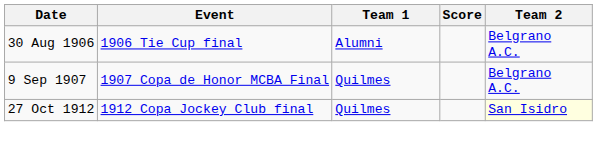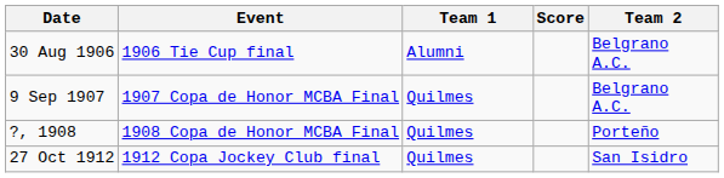+ row: ?, 1908 | 1908 Copa de Honor MCBA Final | Quilmes | Porteño
27 Oct 1912 | Team 2: lightyellow background -> no background
